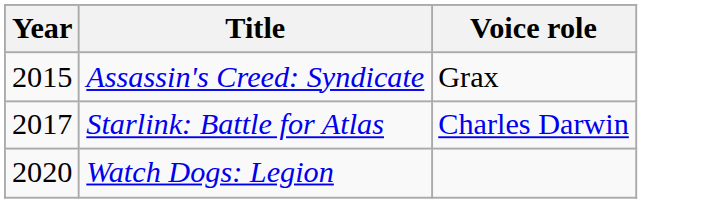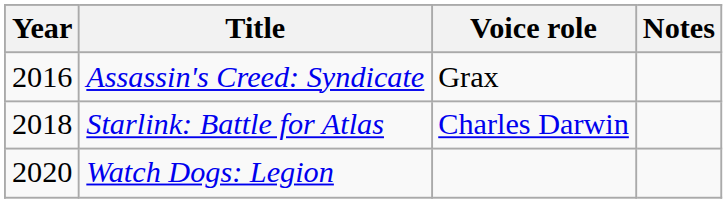+ column: Notes
Assassin's Creed: Syndicate | Year: 2015 -> 2016
Starlink: Battle for Atlas | Year: 2017 -> 2018
